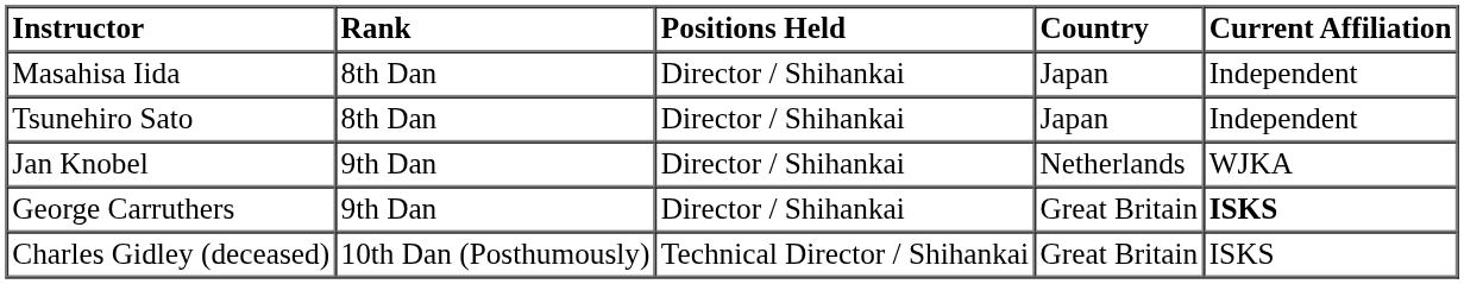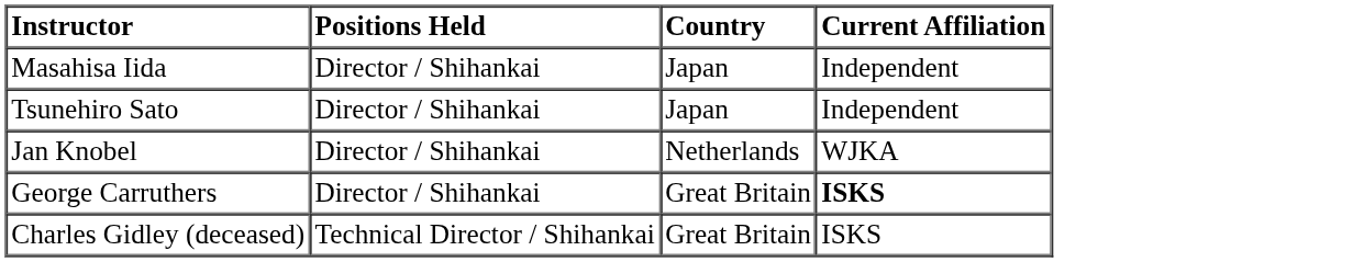- column: Rank | 8th Dan | 8th Dan | 9th Dan | 9th Dan | 10th Dan (Posthumously)
